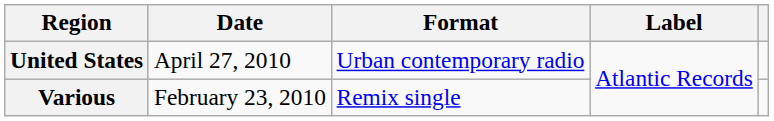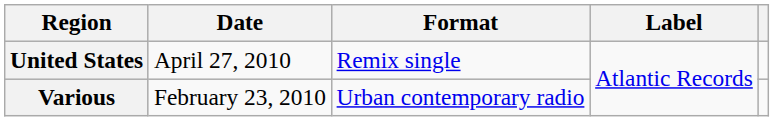United States | Format: Urban contemporary radio -> Remix single
Various | Format: Remix single -> Urban contemporary radio
